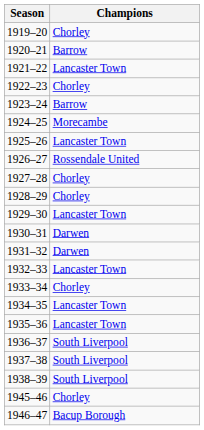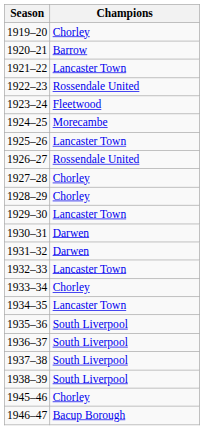1922–23 | Champions: Chorley -> Rossendale United
1923–24 | Champions: Barrow -> Fleetwood
1935–36 | Champions: Lancaster Town -> South Liverpool
